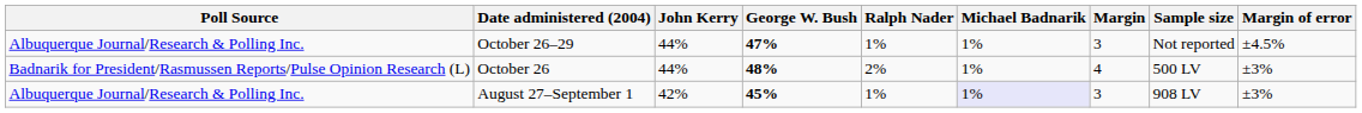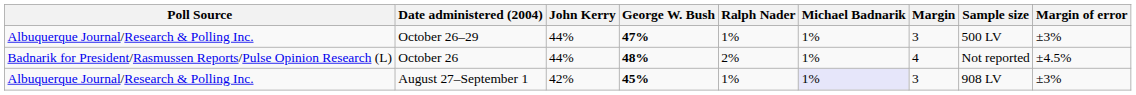October 26–29 | Sample size: Not reported -> 500 LV
October 26–29 | Margin of error: ±4.5% -> ±3%
October 26 | Sample size: 500 LV -> Not reported
October 26 | Margin of error: ±3% -> ±4.5%
